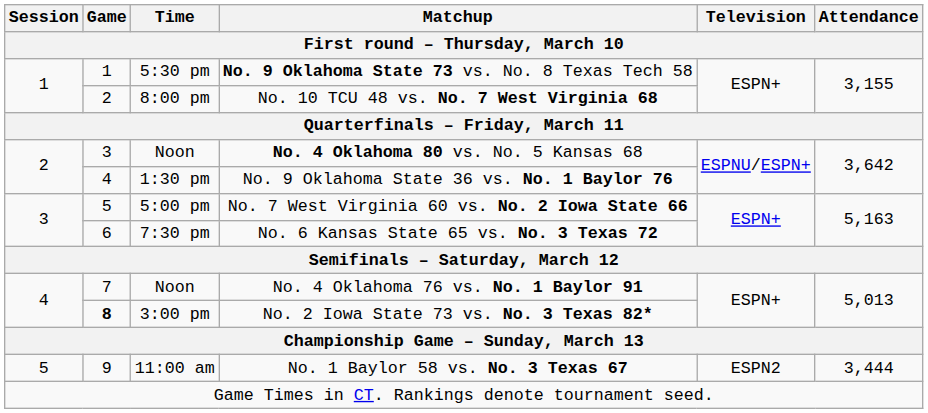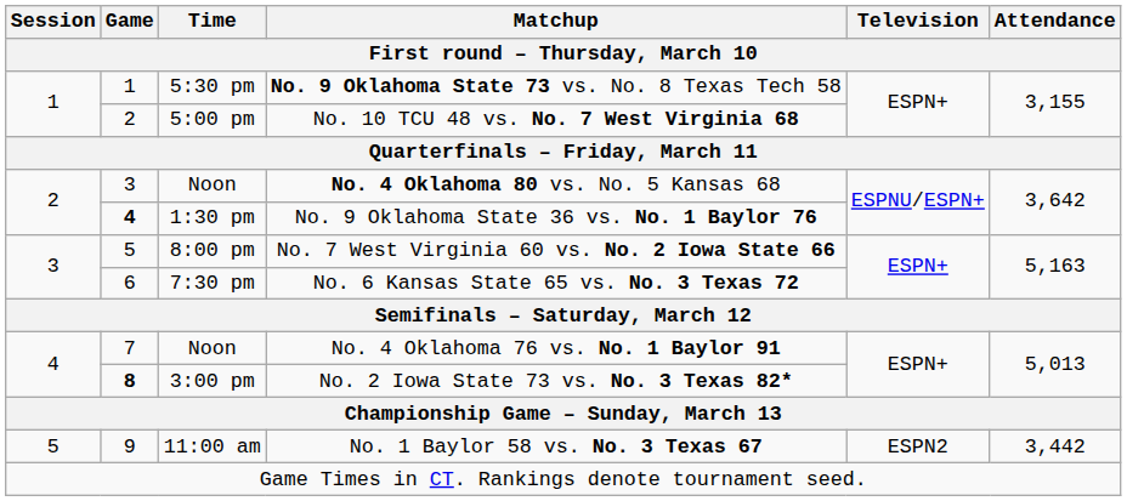No. 10 TCU 48 vs. No. 7 West Virginia 68 | Time: 8:00 pm -> 5:00 pm
No. 9 Oklahoma State 36 vs. No. 1 Baylor 76 | Game: normal -> bold
No. 7 West Virginia 60 vs. No. 2 Iowa State 66 | Time: 5:00 pm -> 8:00 pm
No. 1 Baylor 58 vs. No. 3 Texas 67 | Attendance: 3,444 -> 3,442
